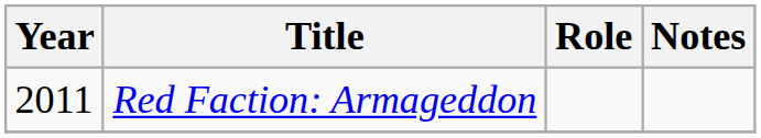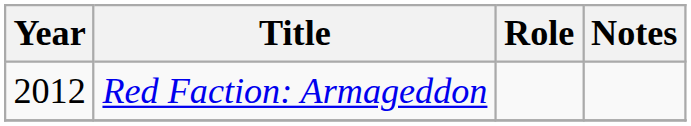Red Faction: Armageddon | Year: 2011 -> 2012
